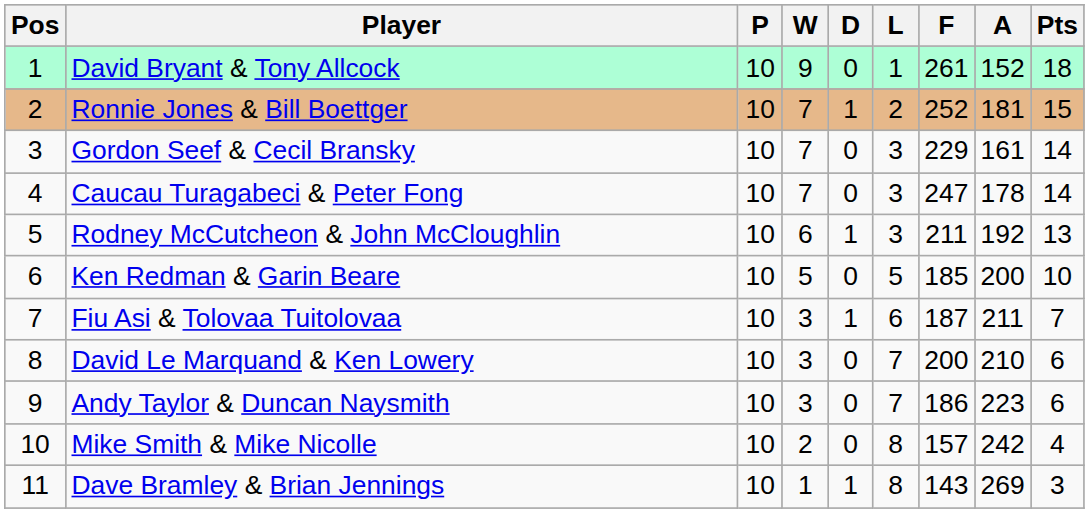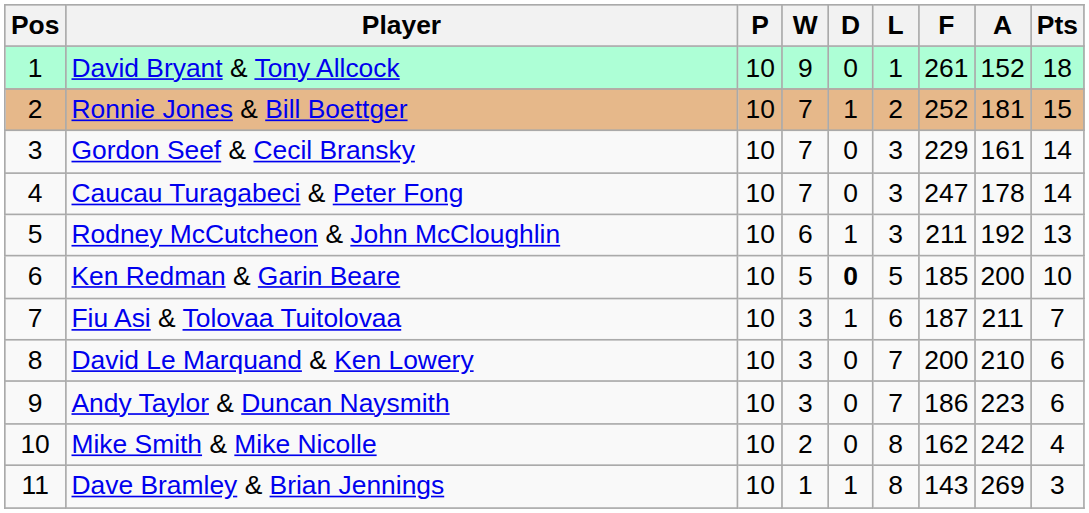Ken Redman & Garin Beare | D: normal -> bold
Mike Smith & Mike Nicolle | F: 157 -> 162
